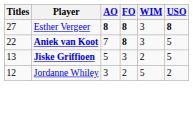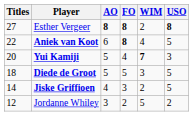Esther Vergeer | WIM: 3 -> 2
Aniek van Koot | AO: 7 -> 6
Aniek van Koot | WIM: 3 -> 4
+ row: 20 | Yui Kamiji | 5 | 4 | 7 | 3
+ row: 18 | Diede de Groot | 5 | 5 | 3 | 5
Jiske Griffioen | Titles: 13 -> 14
Jiske Griffioen | AO: 5 -> 4
